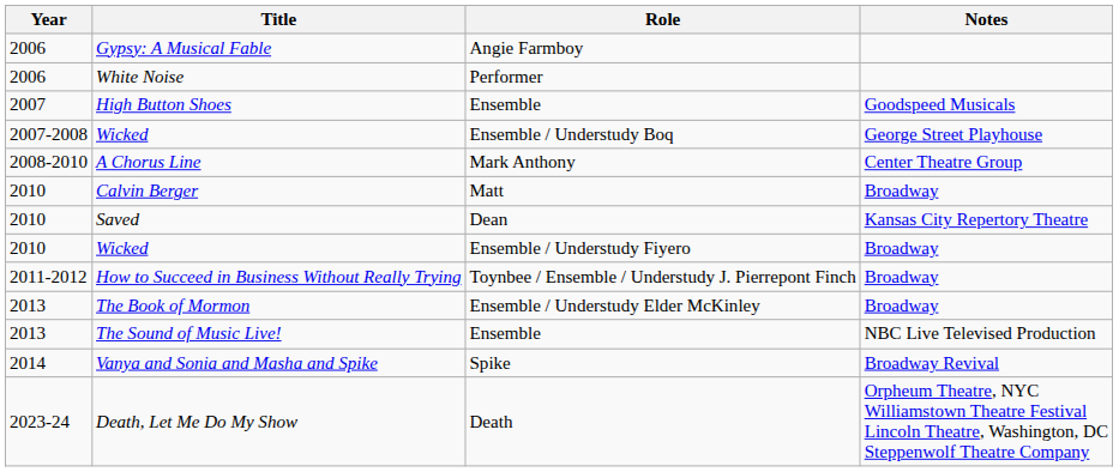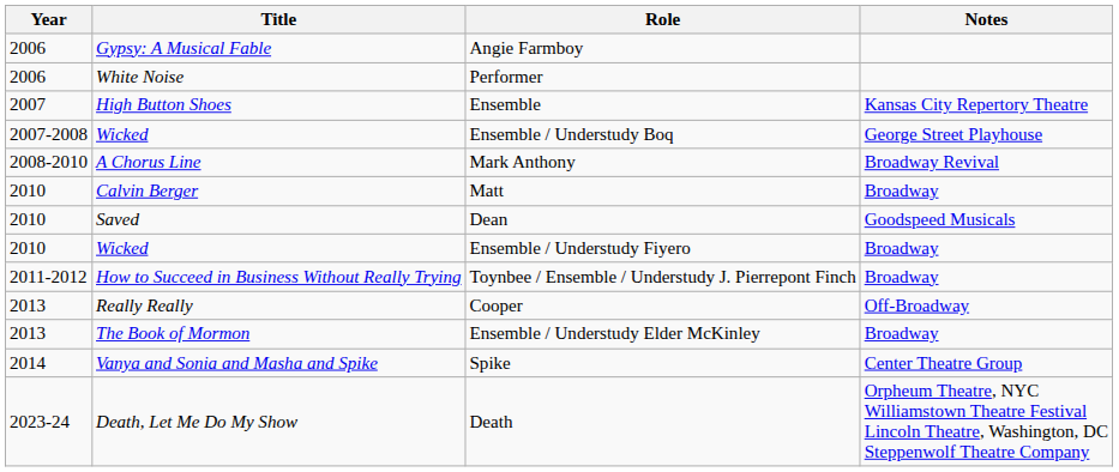High Button Shoes | Notes: Goodspeed Musicals -> Kansas City Repertory Theatre
A Chorus Line | Notes: Center Theatre Group -> Broadway Revival
Saved | Notes: Kansas City Repertory Theatre -> Goodspeed Musicals
+ row: 2013 | Really Really | Cooper | Off-Broadway
- row: 2013 | The Sound of Music Live! | Ensemble | NBC Live Televised Production
Vanya and Sonia and Masha and Spike | Notes: Broadway Revival -> Center Theatre Group
